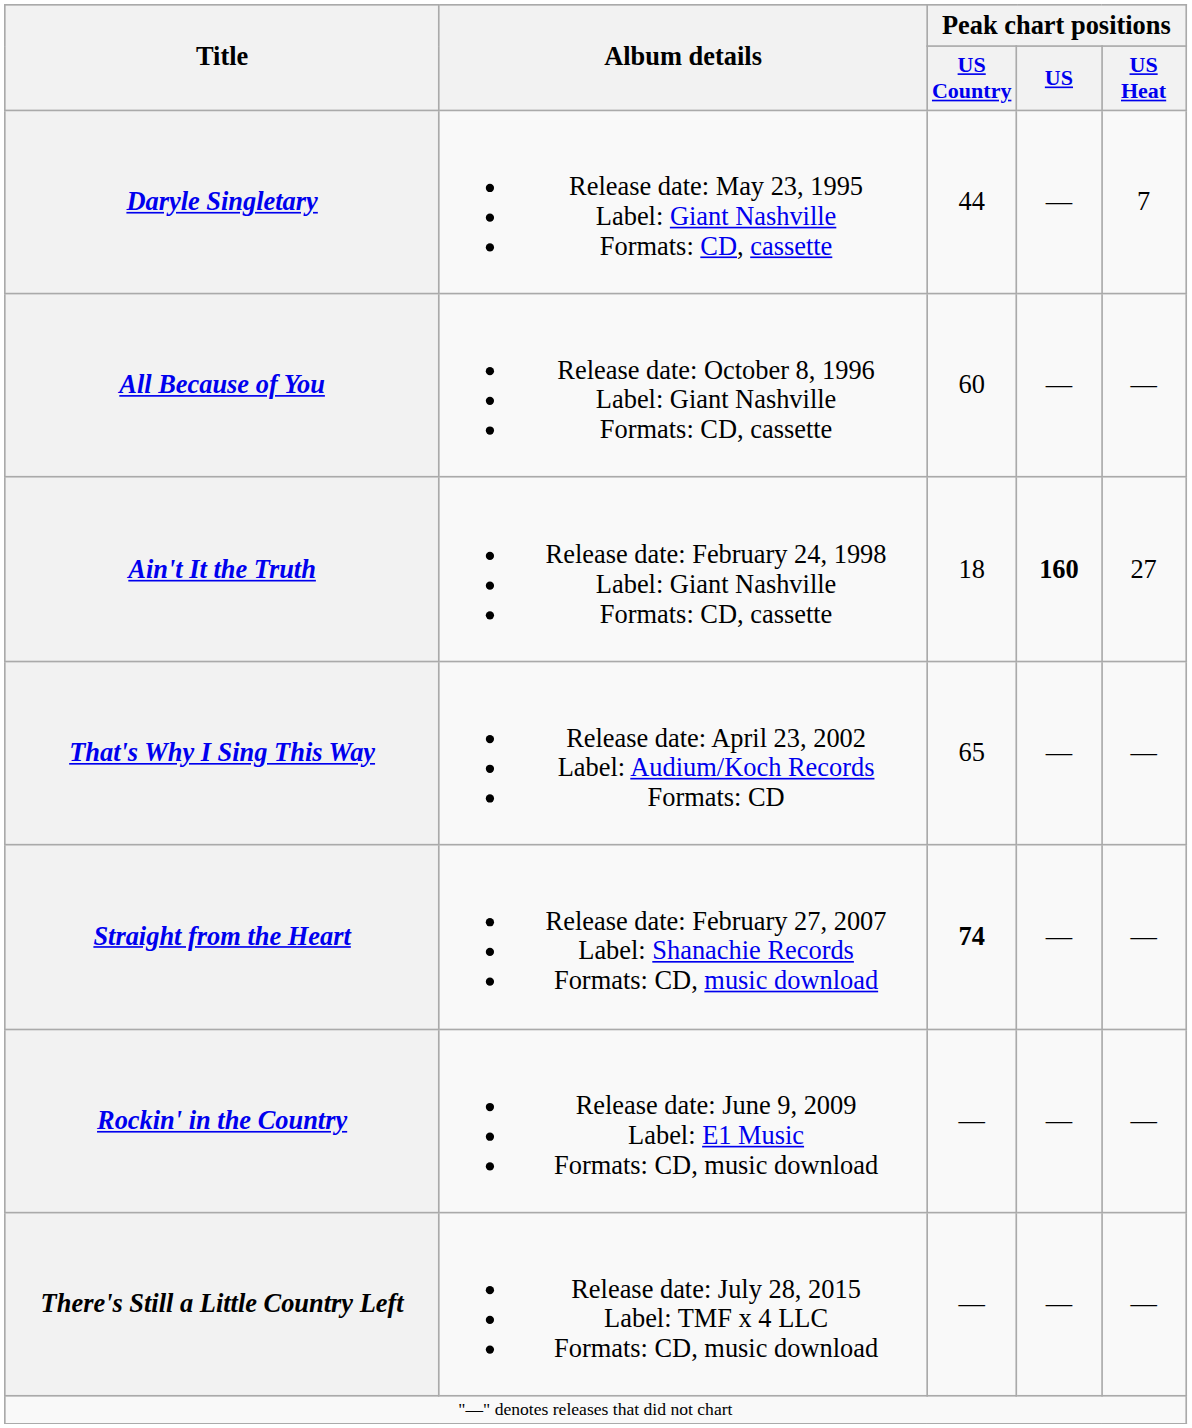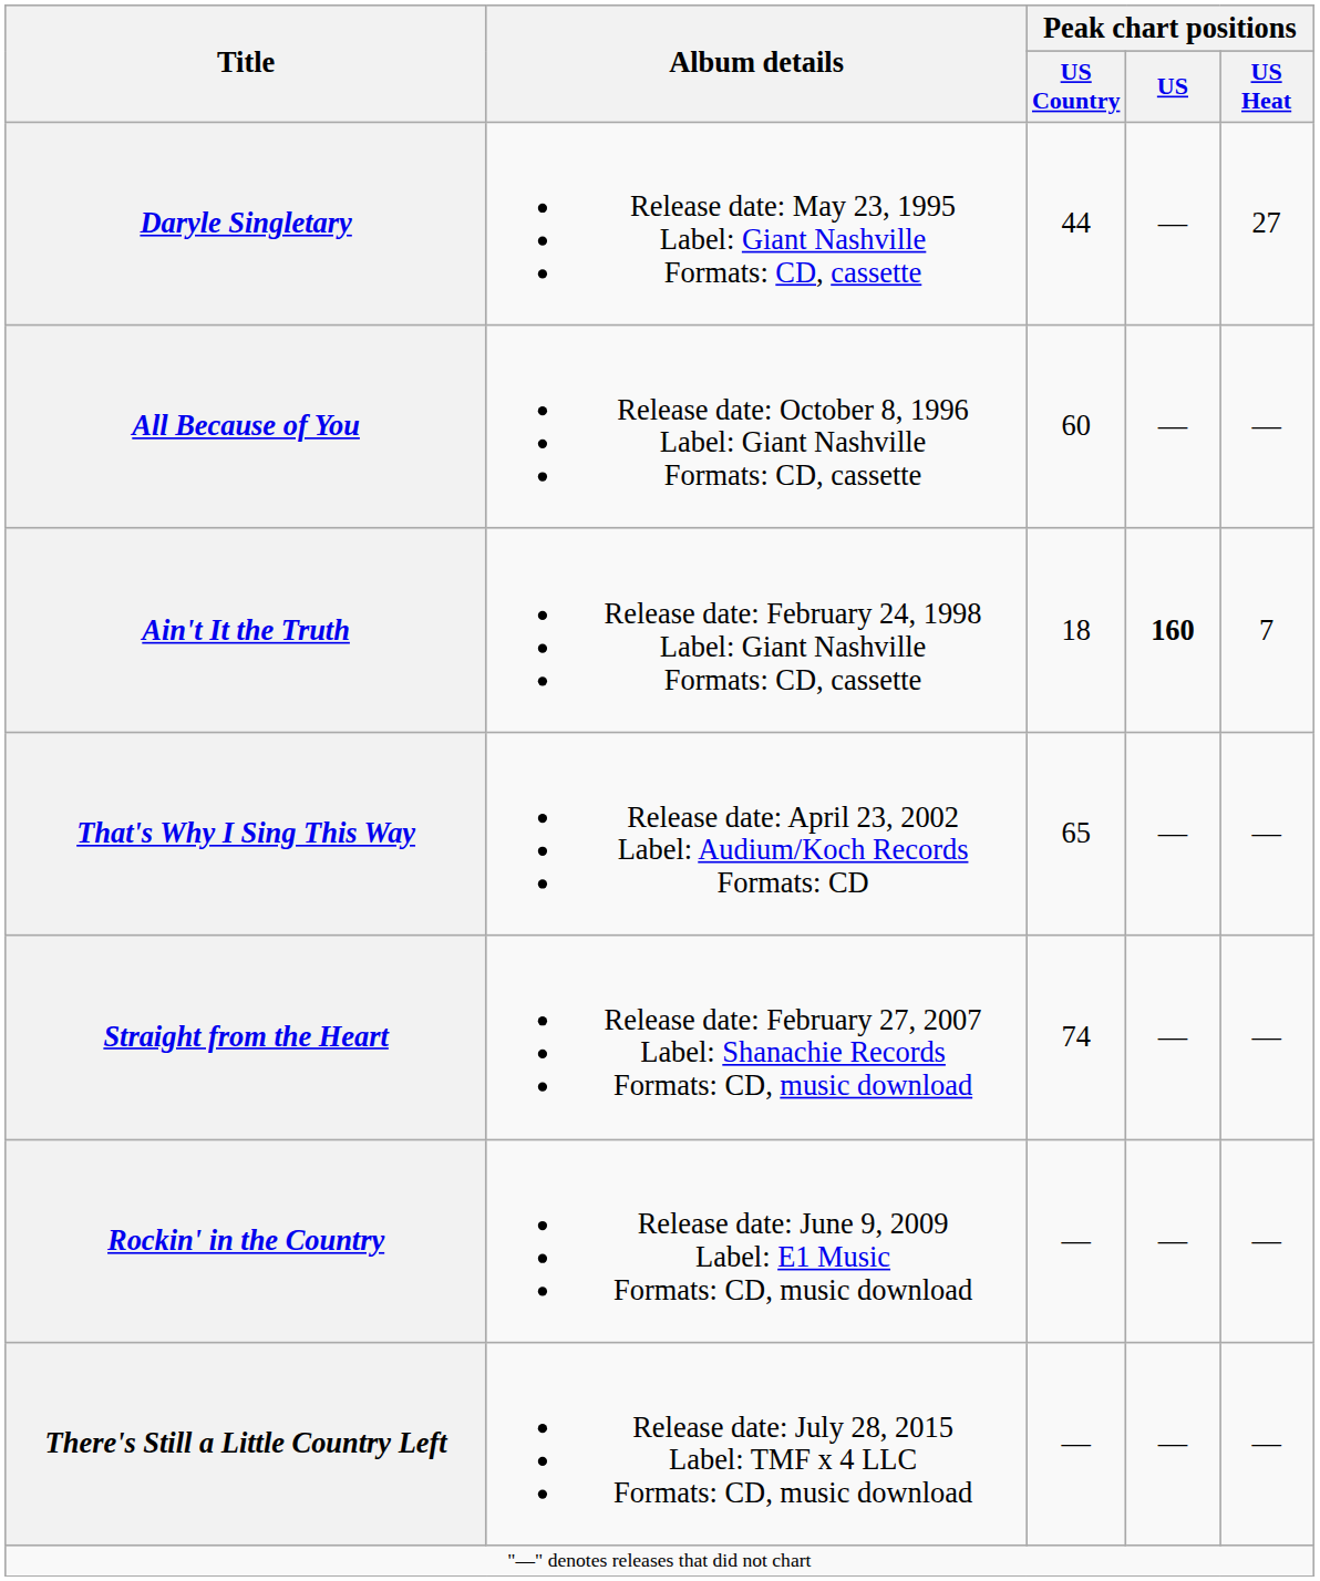Daryle Singletary | Peak chart positions / US Heat: 7 -> 27
Ain't It the Truth | Peak chart positions / US Heat: 27 -> 7
Straight from the Heart | Peak chart positions / US Country: bold -> normal
